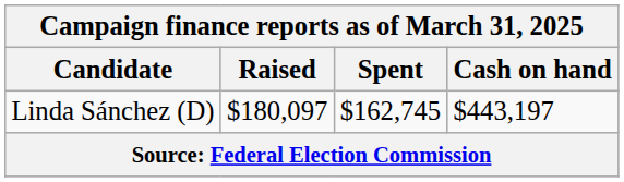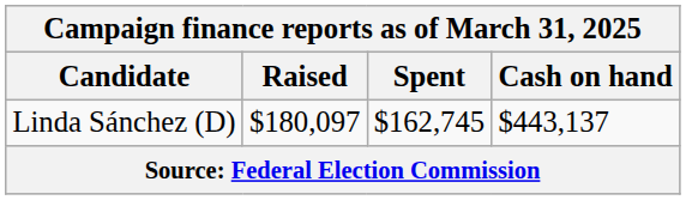Linda Sánchez (D) | Cash on hand: $443,197 -> $443,137
